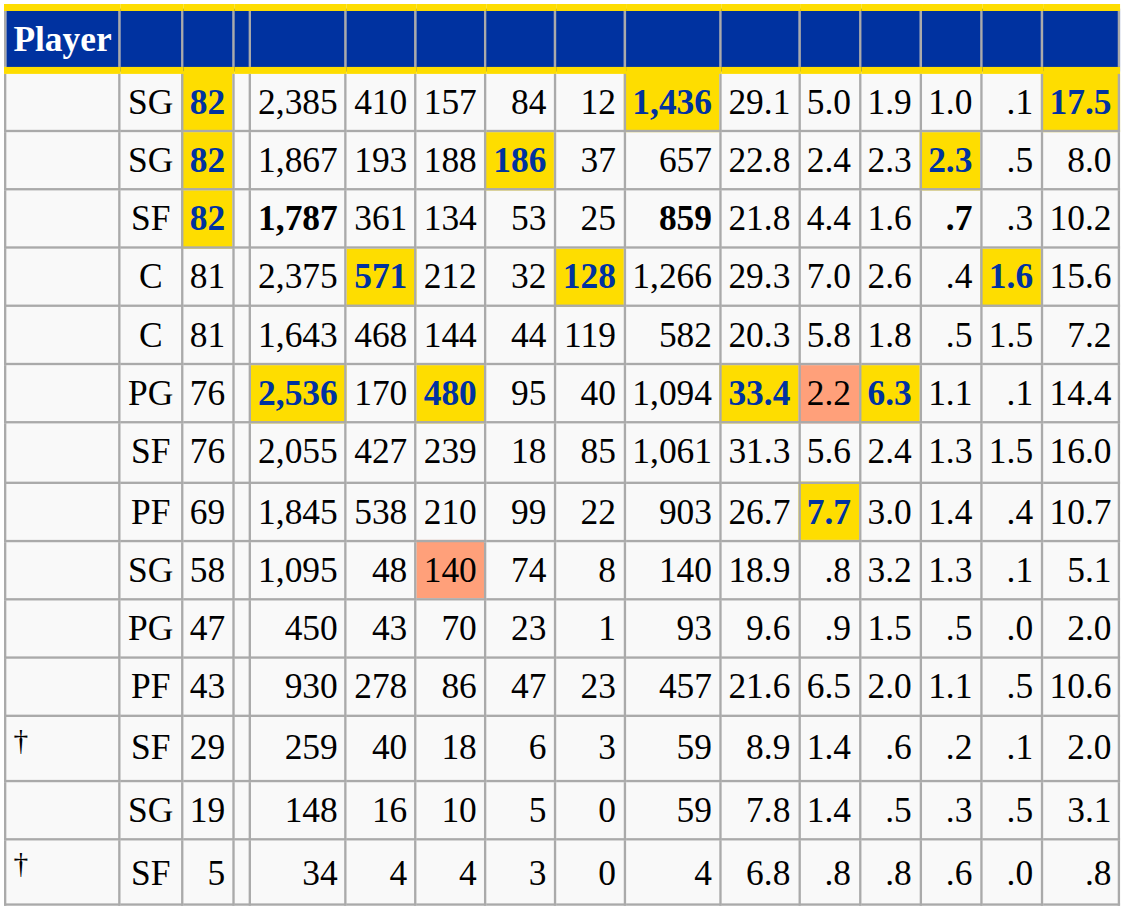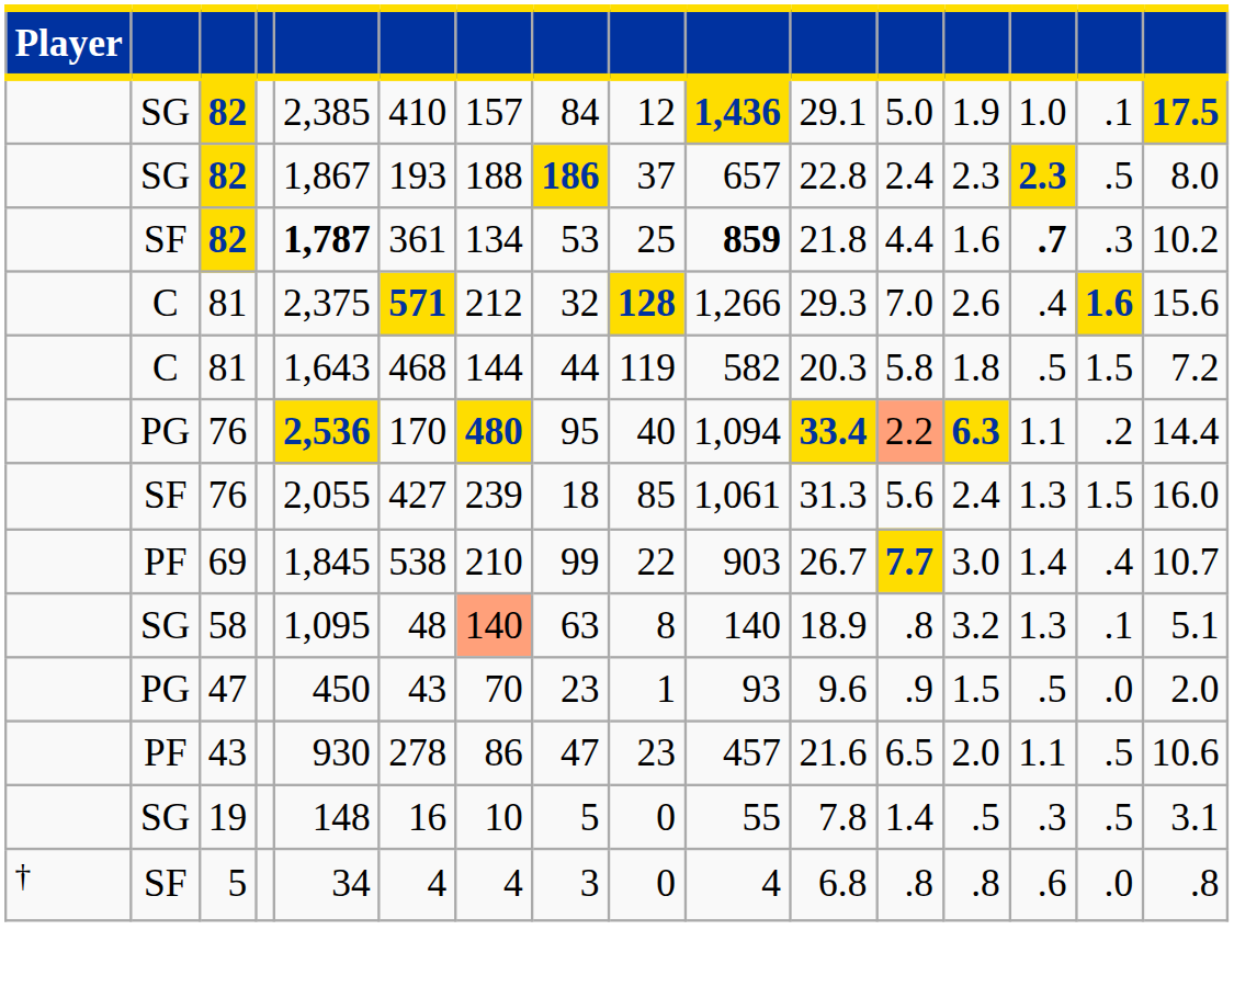PG / 76 | column 15: .1 -> .2
58 | column 8: 74 -> 63
- row: † | SF | 29 | 259 | 40 | 18 | 6 | 3 | 59 | 8.9 | 1.4 | .6 | .2 | .1 | 2.0
19 | column 10: 59 -> 55
